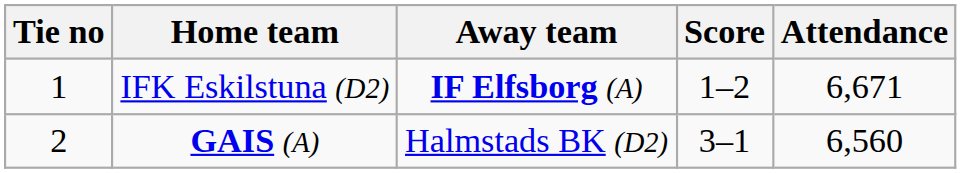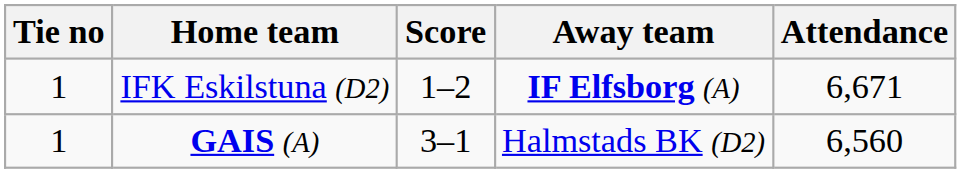columns swapped: Score <-> Away team
GAIS (A) | Tie no: 2 -> 1
